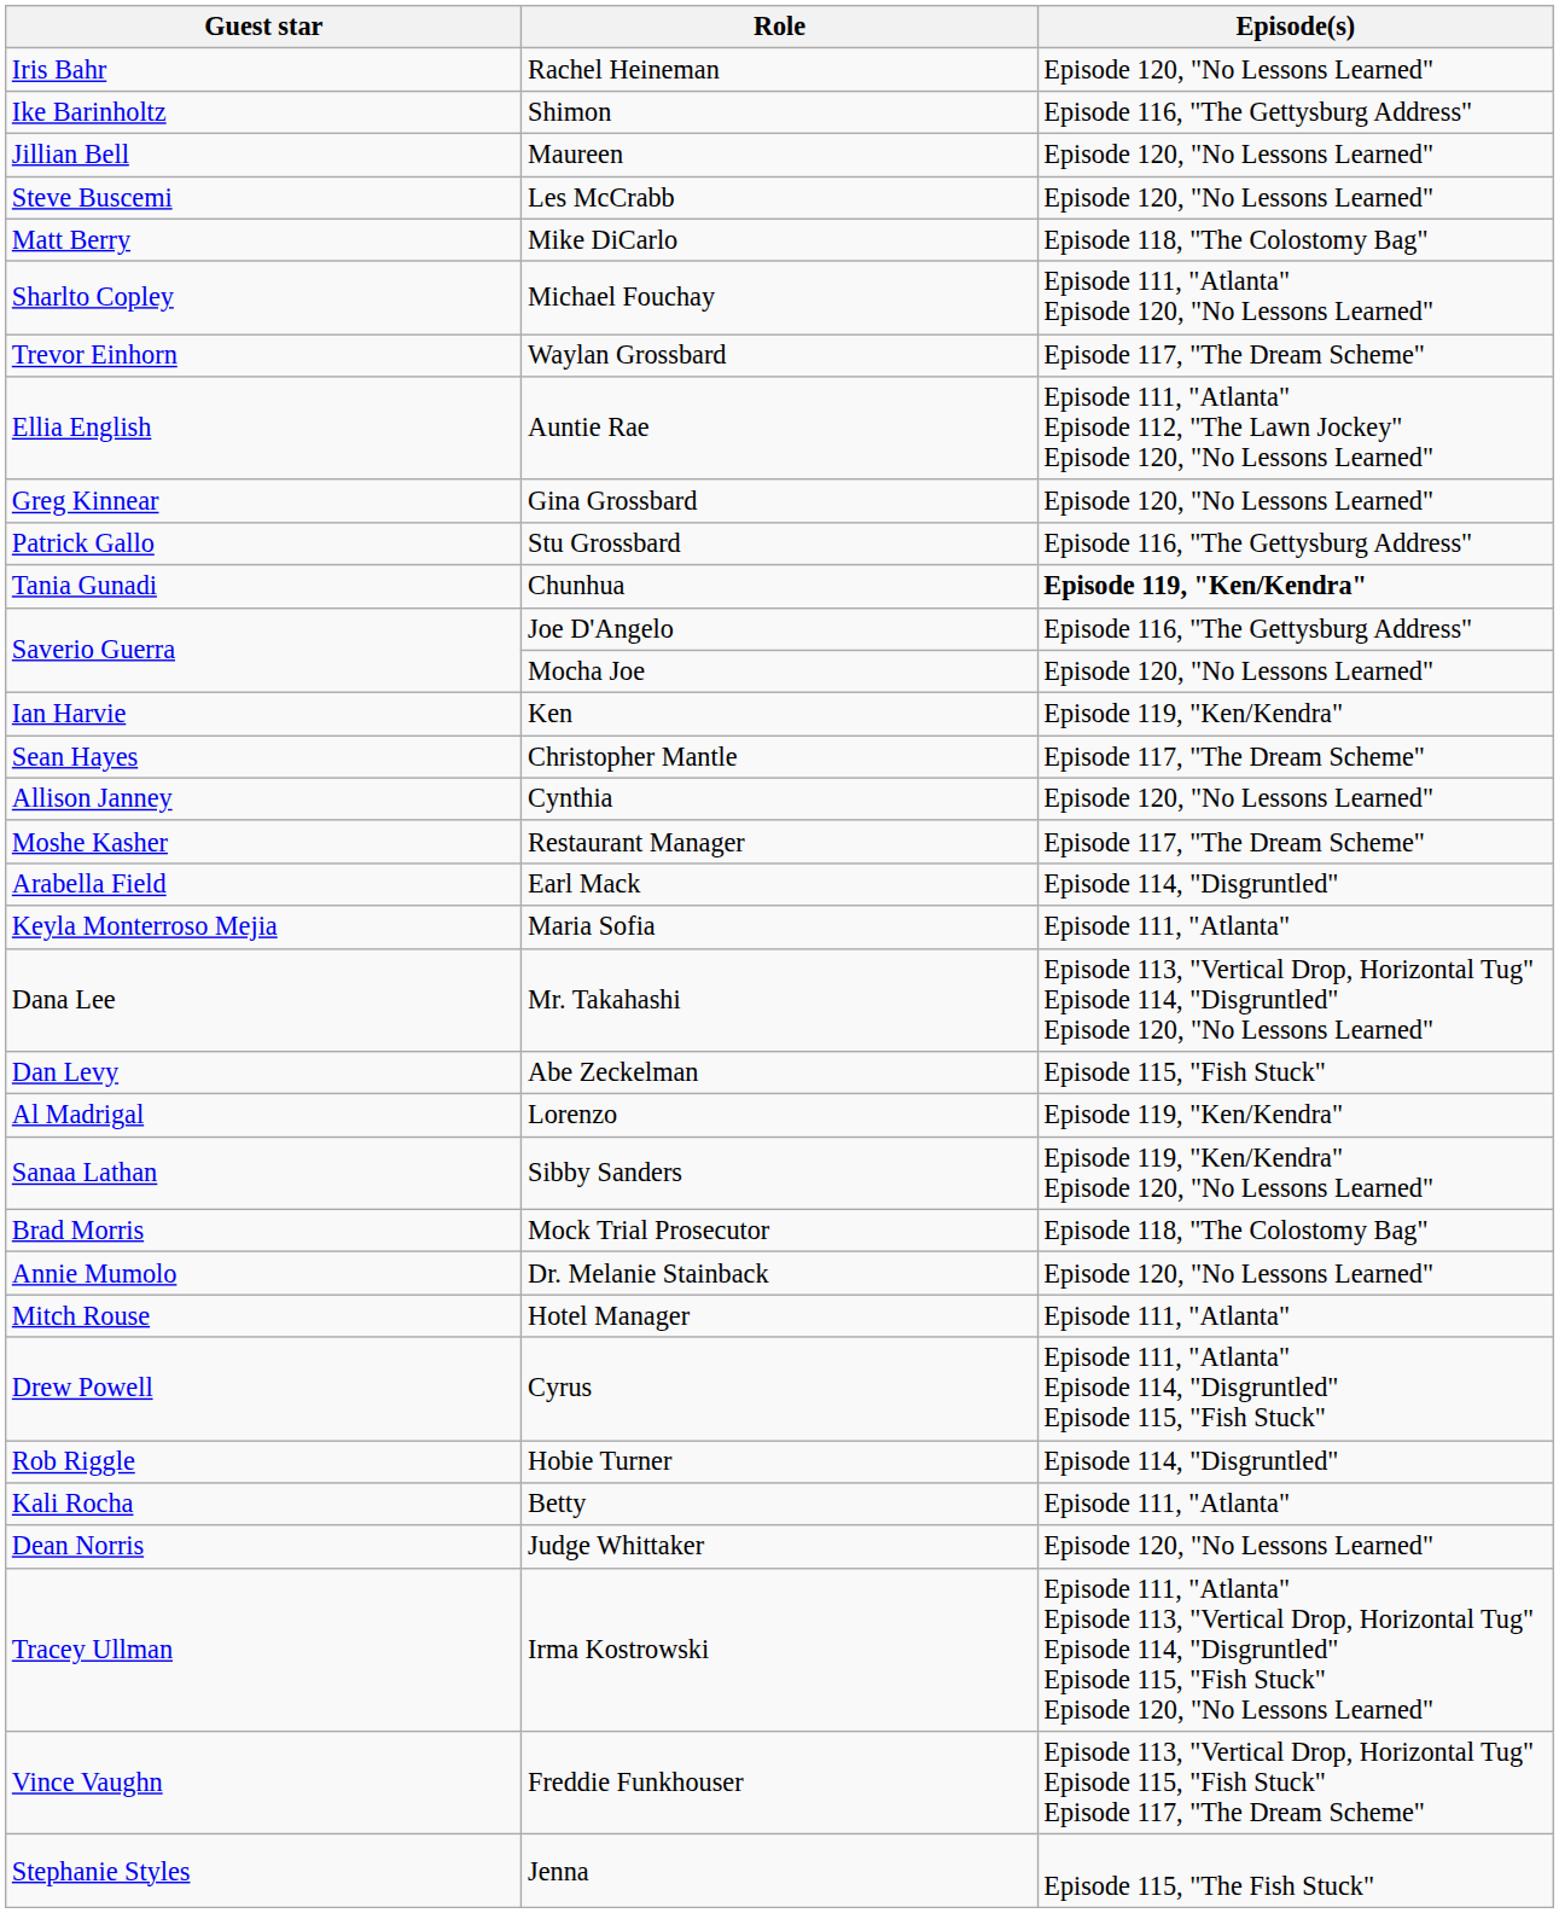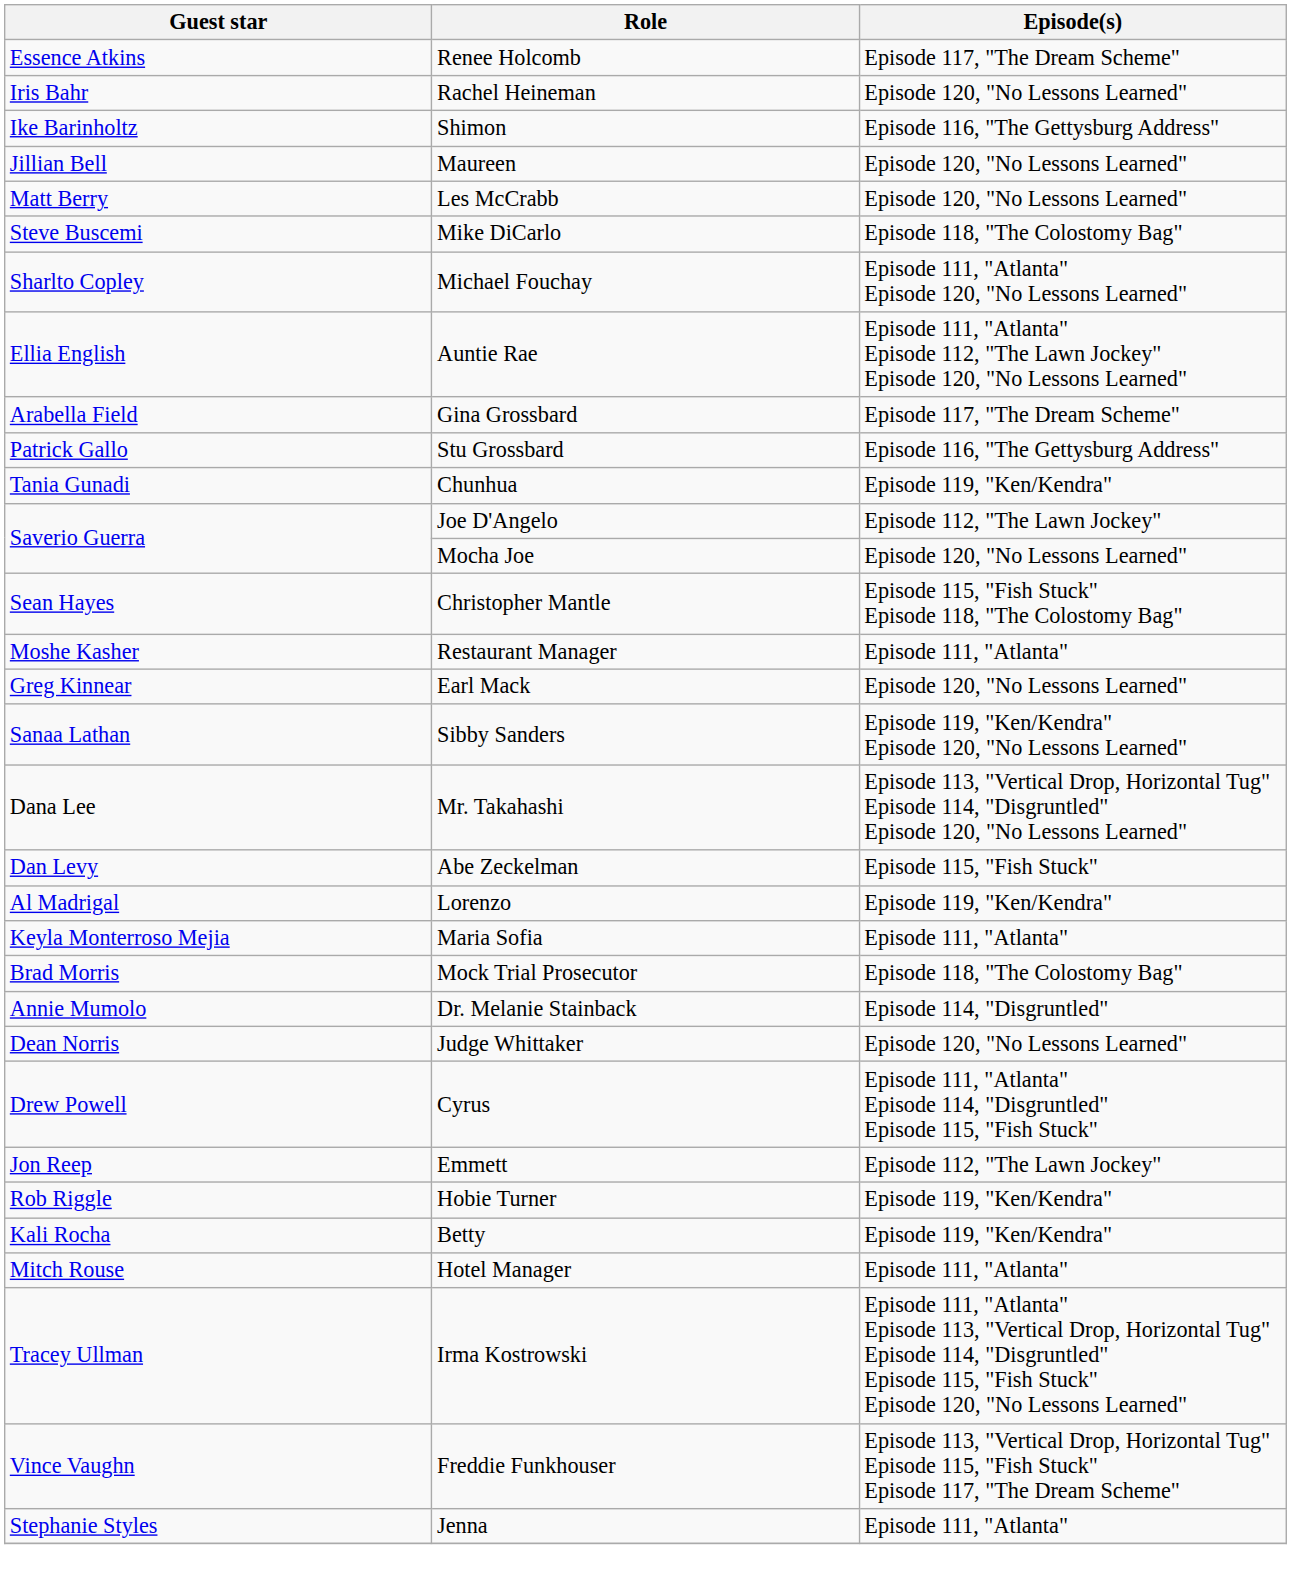+ row: Essence Atkins | Renee Holcomb | Episode 117, "The Dream Scheme"
Les McCrabb | Guest star: Steve Buscemi -> Matt Berry
Mike DiCarlo | Guest star: Matt Berry -> Steve Buscemi
- row: Trevor Einhorn | Waylan Grossbard | Episode 117, "The Dream Scheme"
Gina Grossbard | Guest star: Greg Kinnear -> Arabella Field
Gina Grossbard | Episode(s): Episode 120, "No Lessons Learned" -> Episode 117, "The Dream Scheme"
Chunhua | Episode(s): bold -> normal
Joe D'Angelo | Episode(s): Episode 116, "The Gettysburg Address" -> Episode 112, "The Lawn Jockey"
- row: Ian Harvie | Ken | Episode 119, "Ken/Kendra"
Christopher Mantle | Episode(s): Episode 117, "The Dream Scheme" -> Episode 115, "Fish Stuck" Episode 118, "The Colostomy Bag"
- row: Allison Janney | Cynthia | Episode 120, "No Lessons Learned"
Restaurant Manager | Episode(s): Episode 117, "The Dream Scheme" -> Episode 111, "Atlanta"
Earl Mack | Guest star: Arabella Field -> Greg Kinnear
Earl Mack | Episode(s): Episode 114, "Disgruntled" -> Episode 120, "No Lessons Learned"
rows swapped: Sibby Sanders <-> Maria Sofia
Dr. Melanie Stainback | Episode(s): Episode 120, "No Lessons Learned" -> Episode 114, "Disgruntled"
rows swapped: Judge Whittaker <-> Hotel Manager
+ row: Jon Reep | Emmett | Episode 112, "The Lawn Jockey"
Hobie Turner | Episode(s): Episode 114, "Disgruntled" -> Episode 119, "Ken/Kendra"
Betty | Episode(s): Episode 111, "Atlanta" -> Episode 119, "Ken/Kendra"
Jenna | Episode(s): Episode 115, "The Fish Stuck" -> Episode 111, "Atlanta"
